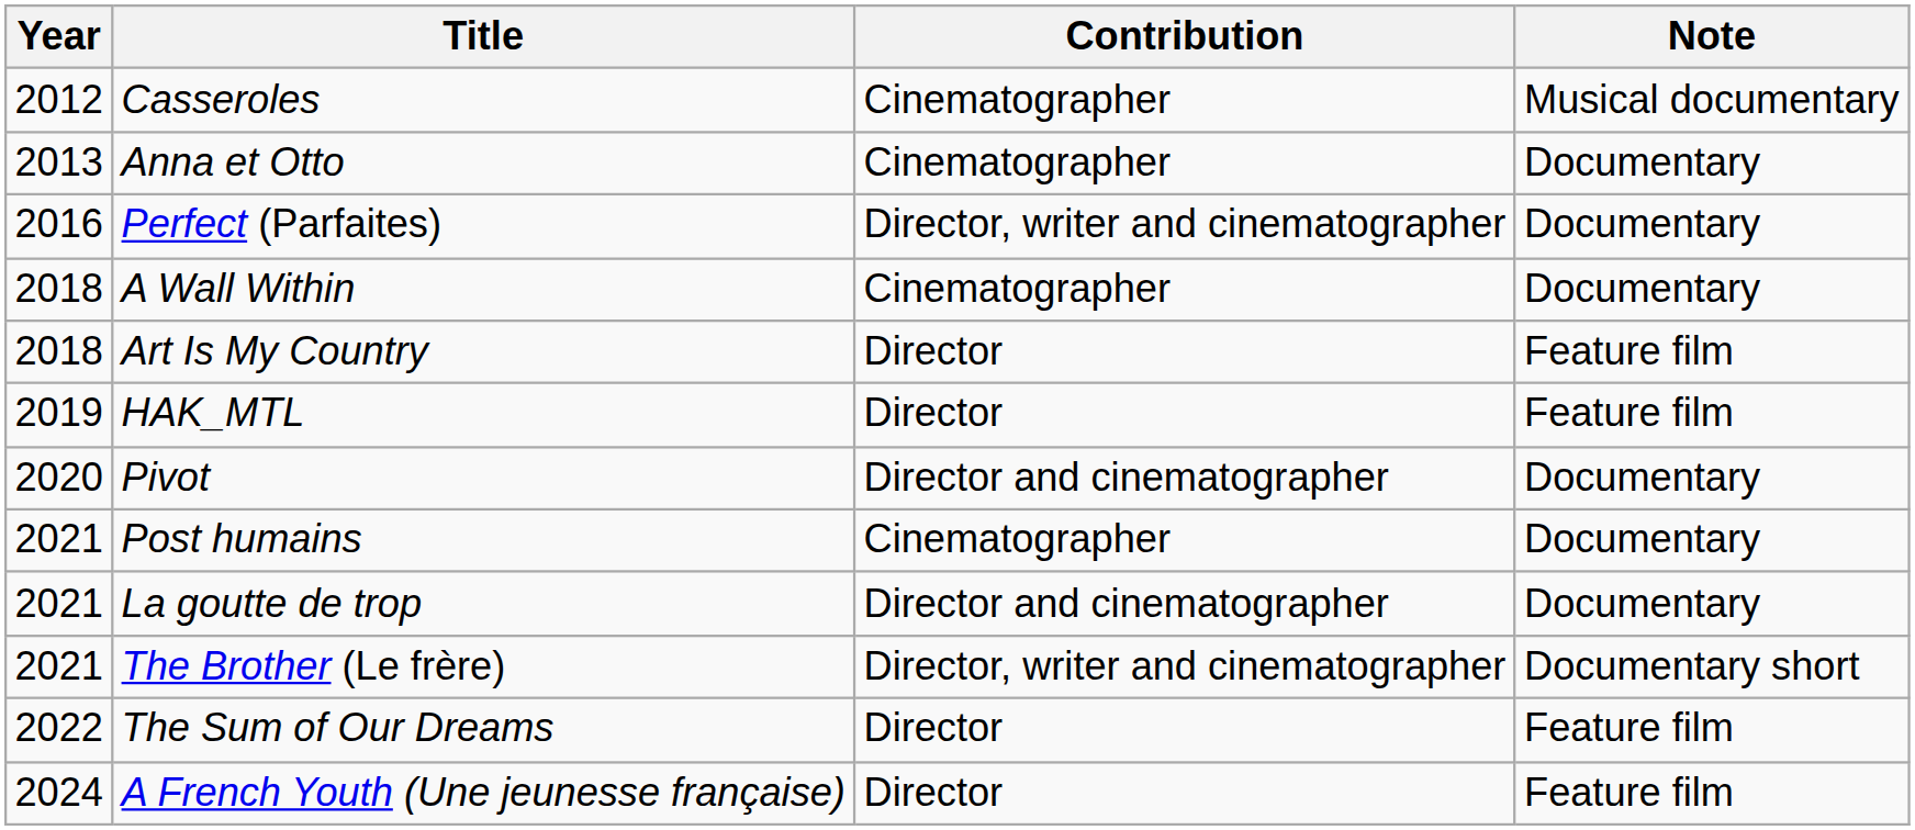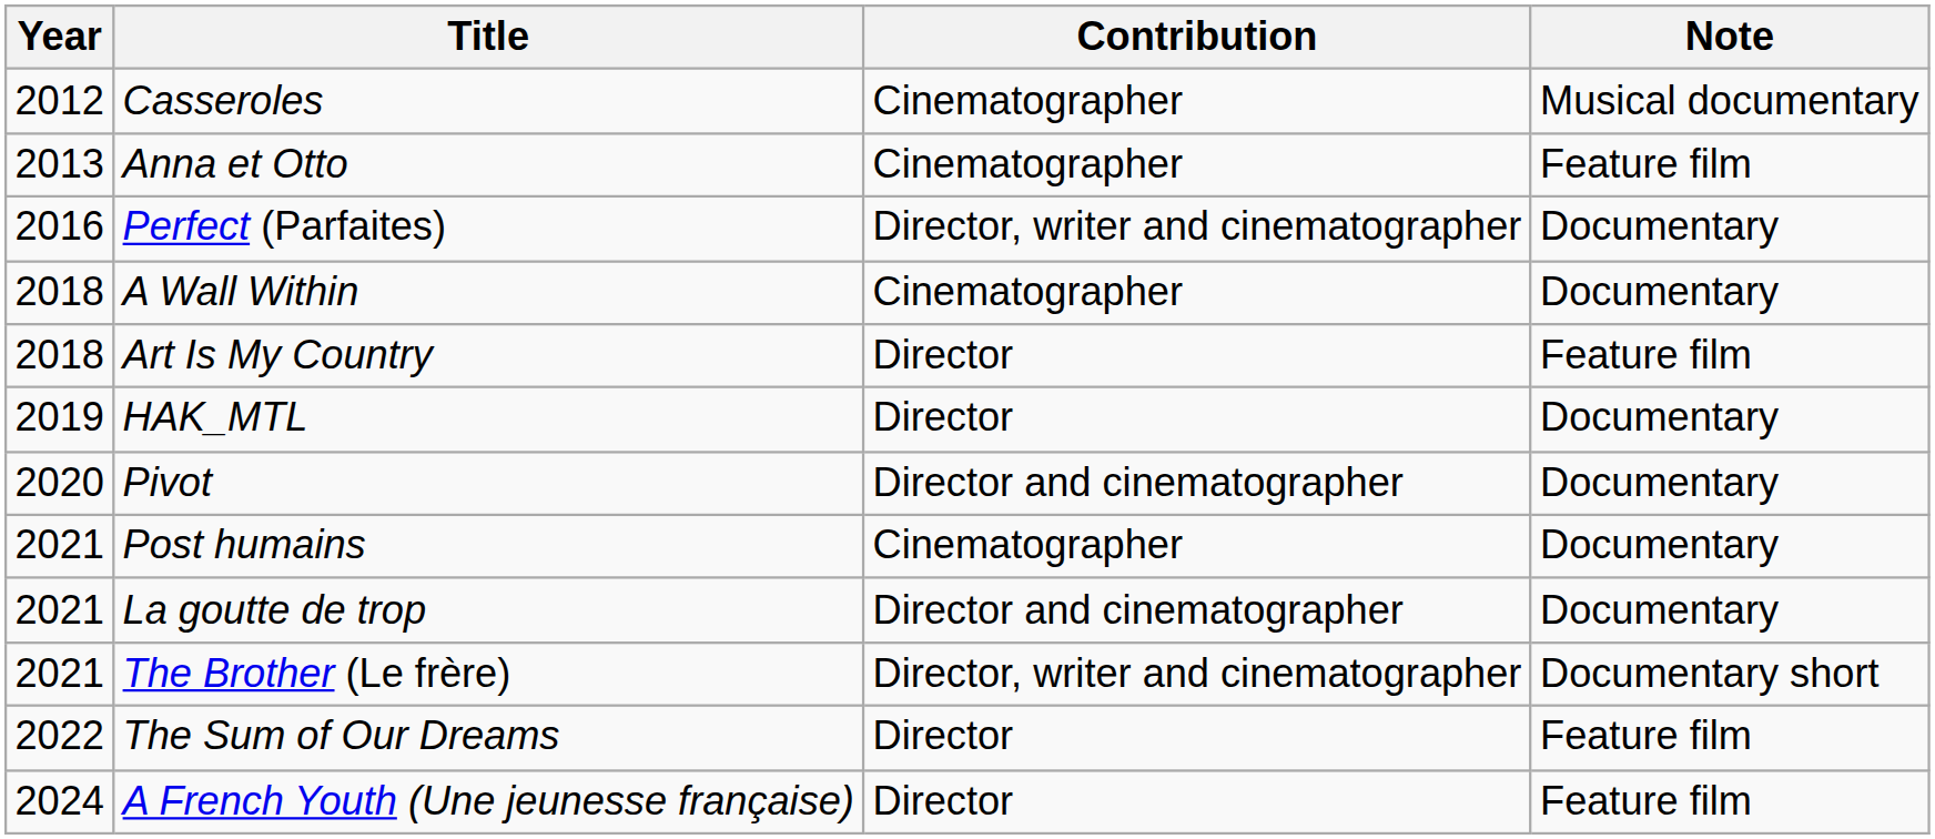Anna et Otto | Note: Documentary -> Feature film
HAK_MTL | Note: Feature film -> Documentary
